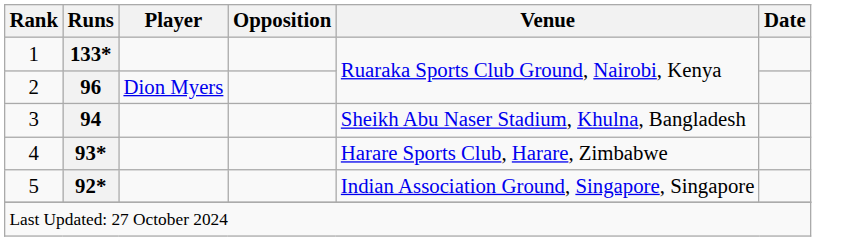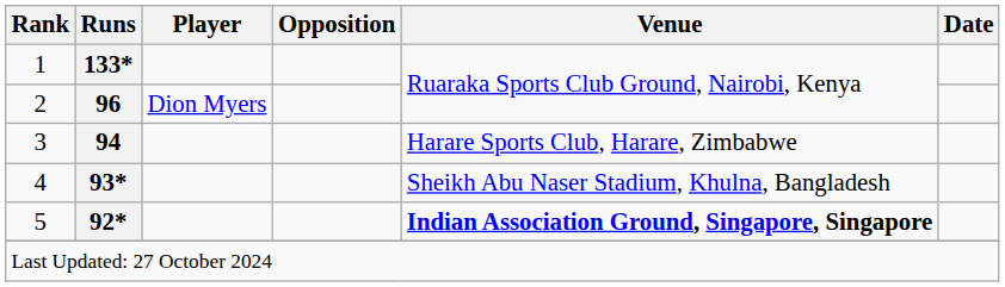3 | Venue: Sheikh Abu Naser Stadium, Khulna, Bangladesh -> Harare Sports Club, Harare, Zimbabwe
4 | Venue: Harare Sports Club, Harare, Zimbabwe -> Sheikh Abu Naser Stadium, Khulna, Bangladesh
5 | Venue: normal -> bold
